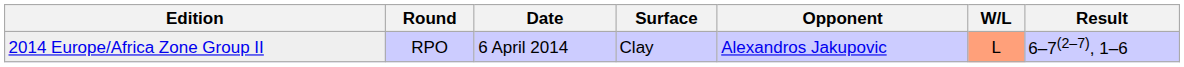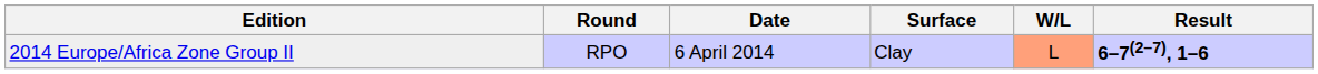- column: Opponent | Alexandros Jakupovic
2014 Europe/Africa Zone Group II | Result: normal -> bold
